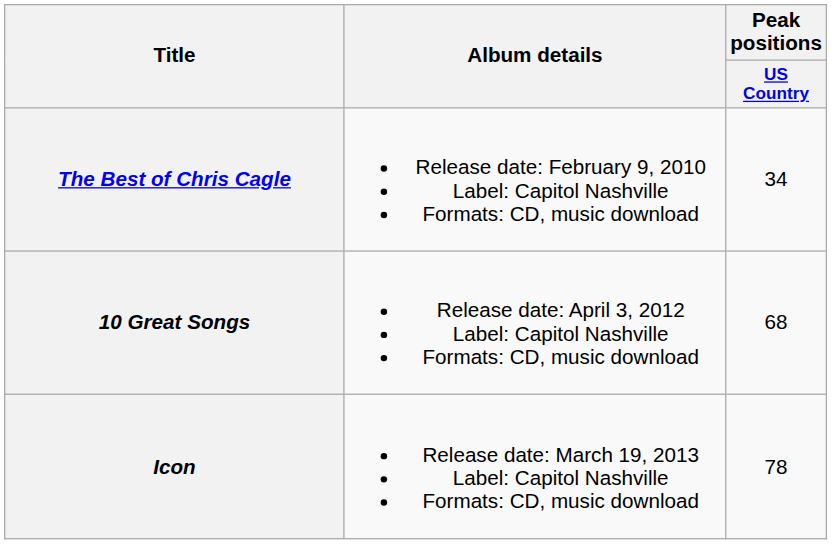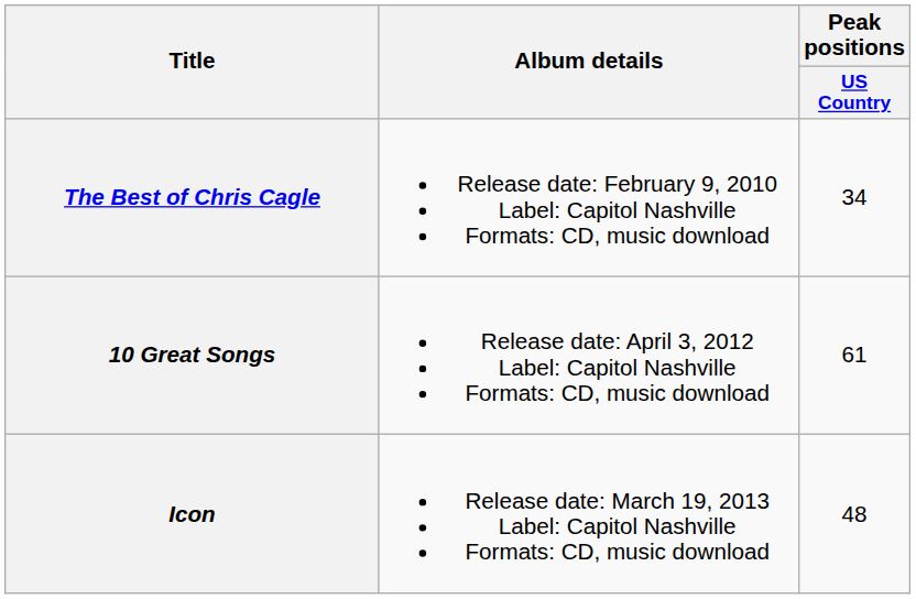10 Great Songs | Peak positions / US Country: 68 -> 61
Icon | Peak positions / US Country: 78 -> 48
